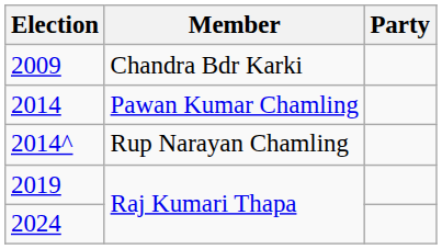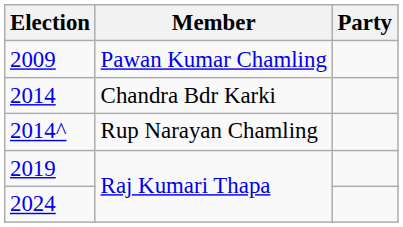2009 | Member: Chandra Bdr Karki -> Pawan Kumar Chamling
2014 | Member: Pawan Kumar Chamling -> Chandra Bdr Karki
